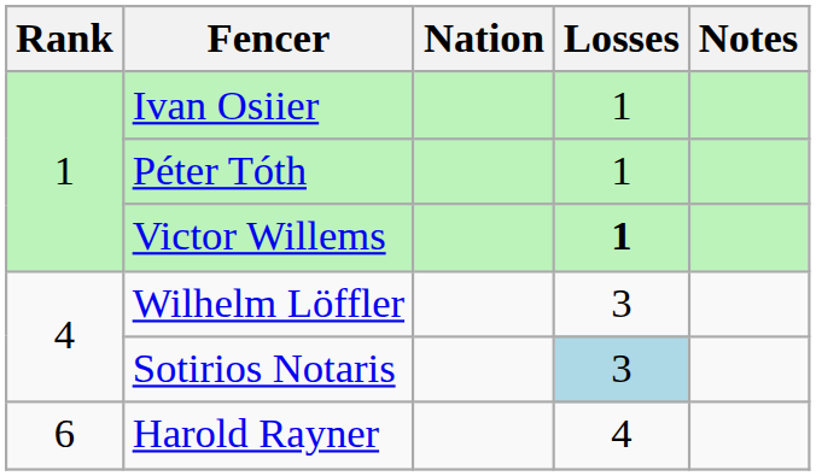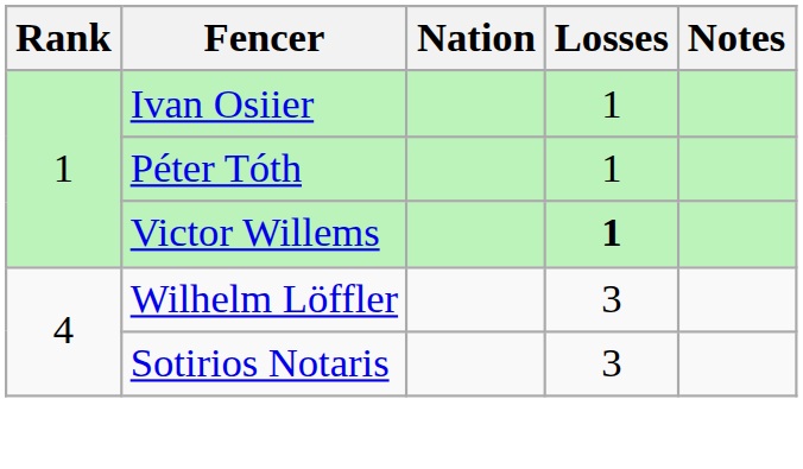Sotirios Notaris | Losses: lightblue background -> no background
- row: 6 | Harold Rayner | 4
